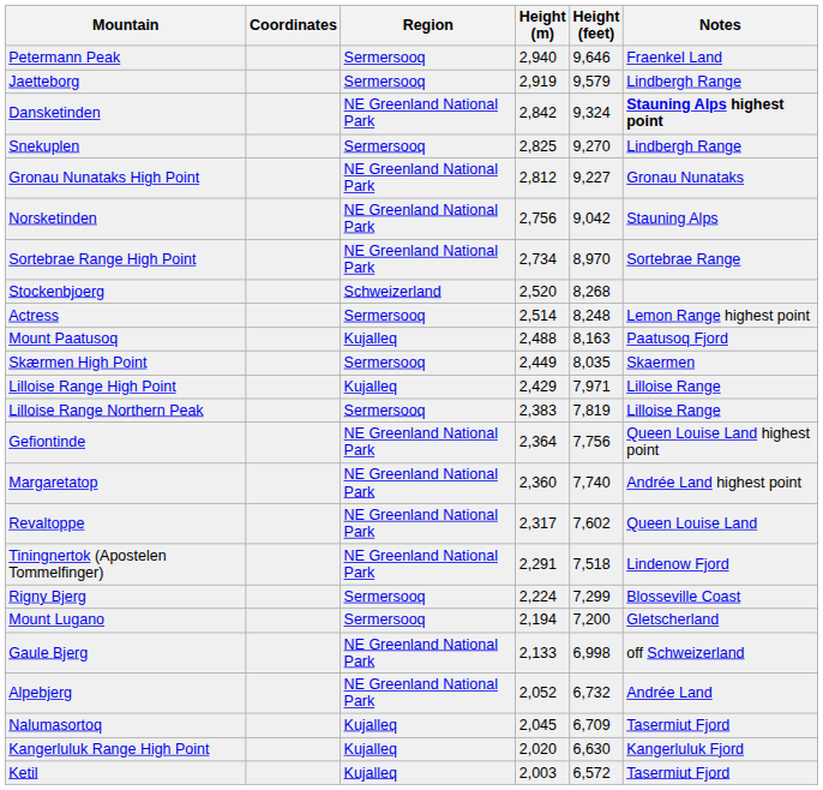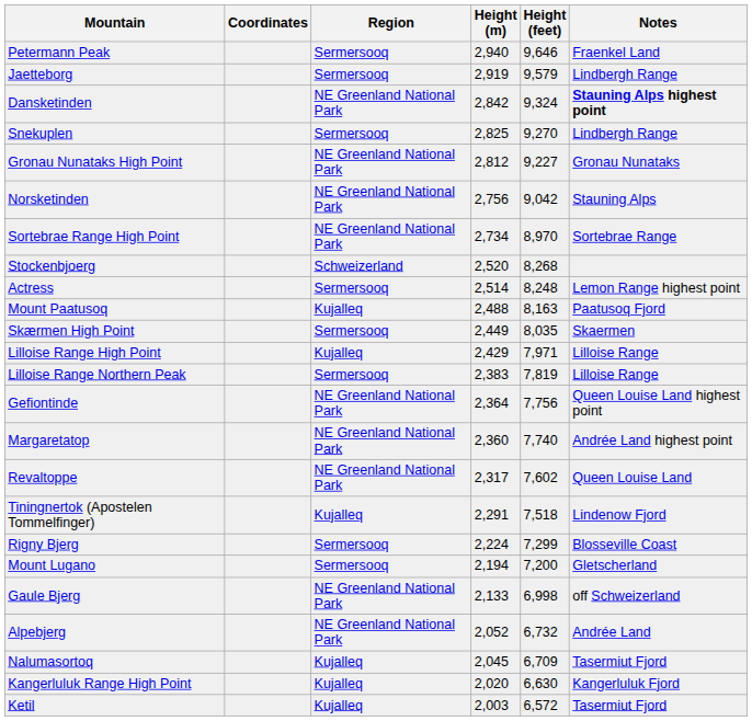Tiningnertok (Apostelen Tommelfinger) | Region: NE Greenland National Park -> Kujalleq
